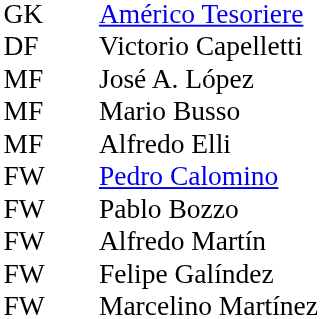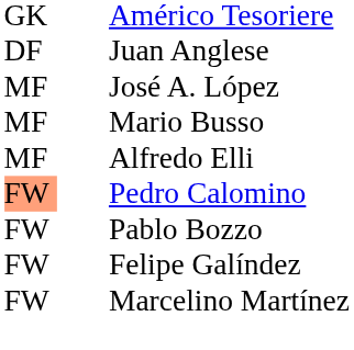+ row: DF | Juan Anglese
- row: DF | Victorio Capelletti
Pedro Calomino | column 1: no background -> lightsalmon background
- row: FW | Alfredo Martín
